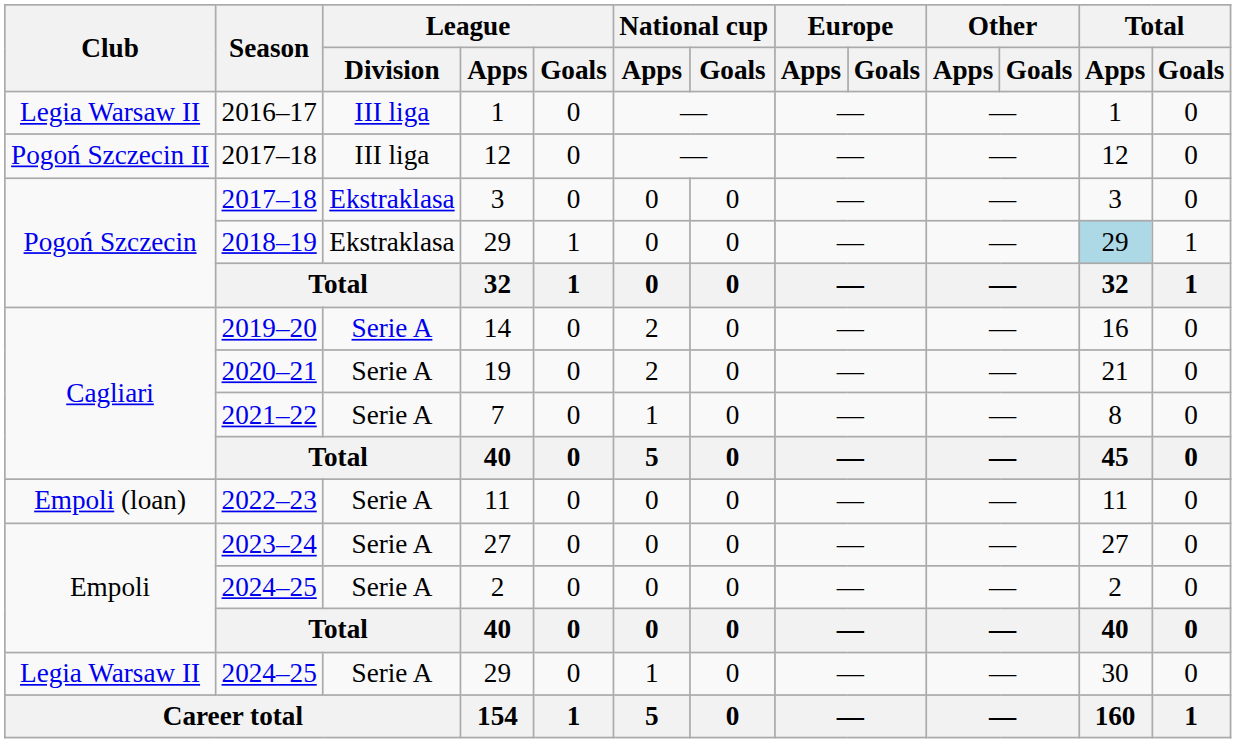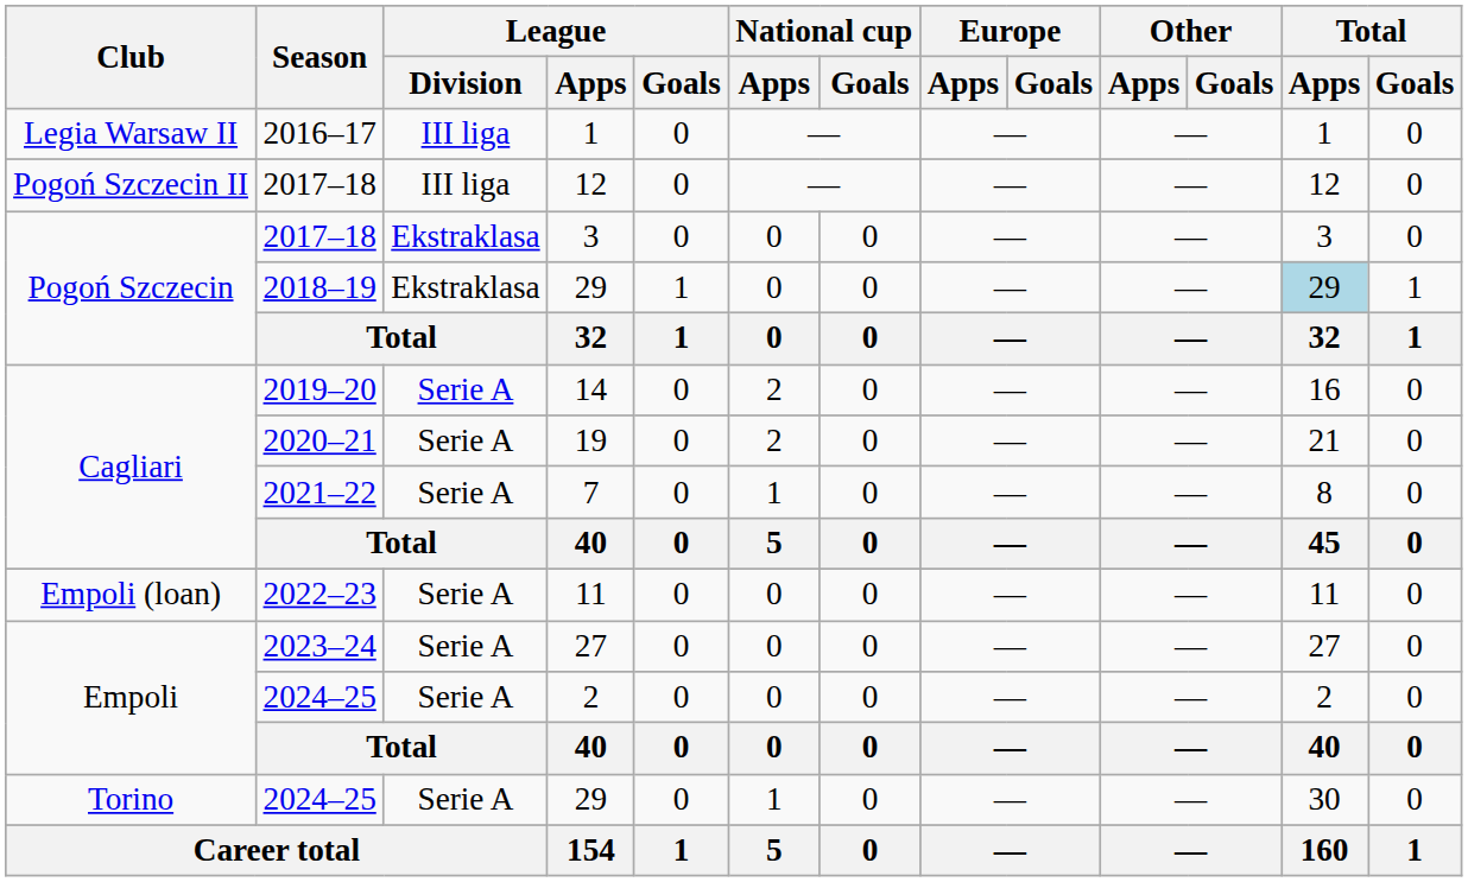2024–25 / 29 | Club: Legia Warsaw II -> Torino
